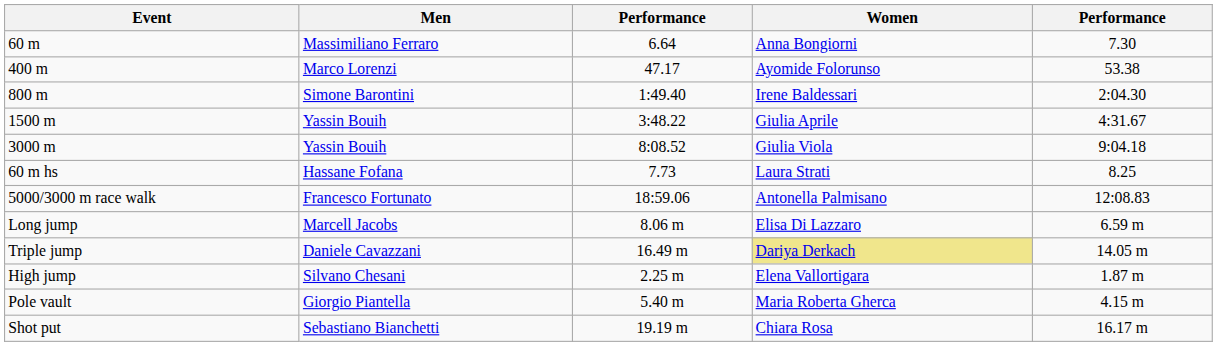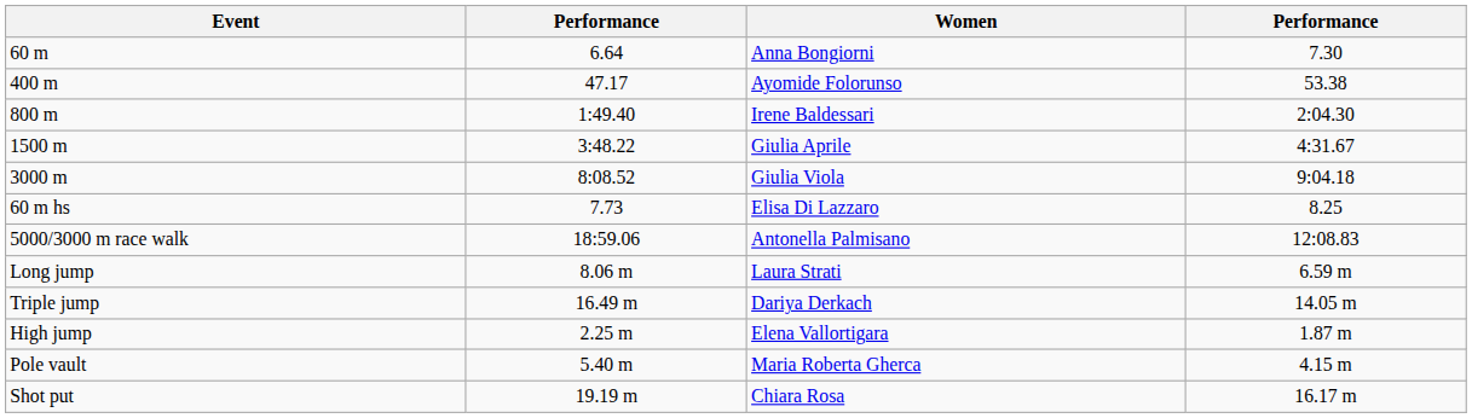- column: Men | Massimiliano Ferraro | Marco Lorenzi | Simone Barontini | Yassin Bouih | Yassin Bouih | Hassane Fofana | Francesco Fortunato | Marcell Jacobs | Daniele Cavazzani | Silvano Chesani | Giorgio Piantella | Sebastiano Bianchetti
60 m hs | Women: Laura Strati -> Elisa Di Lazzaro
Long jump | Women: Elisa Di Lazzaro -> Laura Strati
Triple jump | Women: khaki background -> no background
